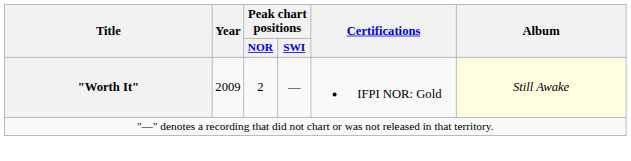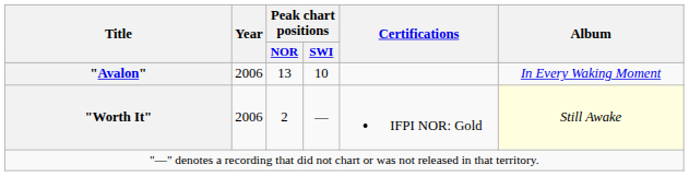+ row: "Avalon" | 2006 | 13 | 10 | In Every Waking Moment
"Worth It" | Year: 2009 -> 2006
